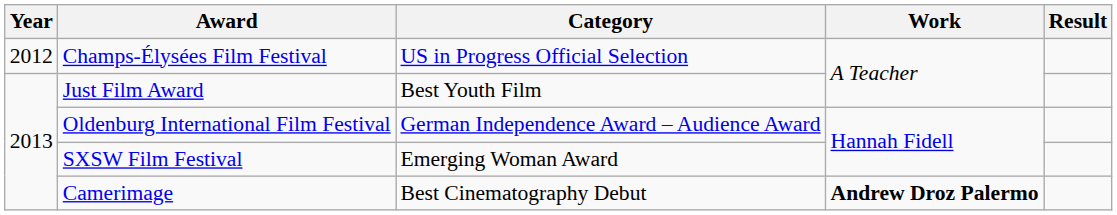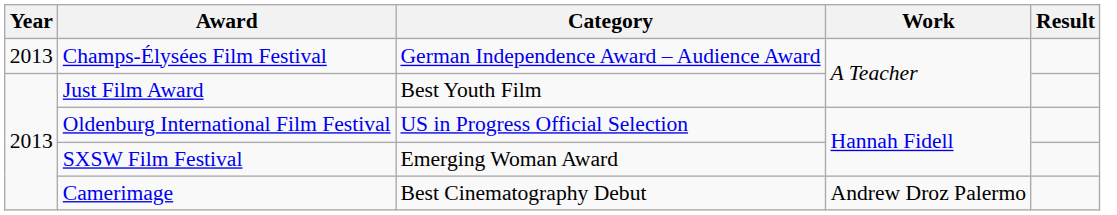Champs-Élysées Film Festival | Year: 2012 -> 2013
Champs-Élysées Film Festival | Category: US in Progress Official Selection -> German Independence Award – Audience Award
Oldenburg International Film Festival | Category: German Independence Award – Audience Award -> US in Progress Official Selection
Camerimage | Work: bold -> normal
